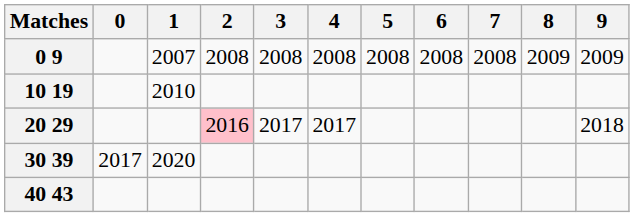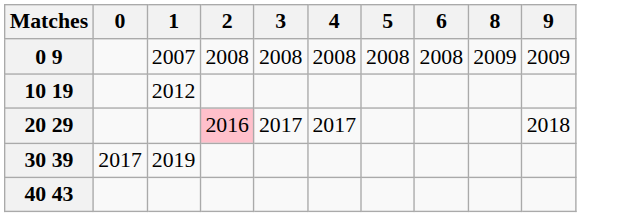- column: 7 | 2008
10 19 | 1: 2010 -> 2012
30 39 | 1: 2020 -> 2019
